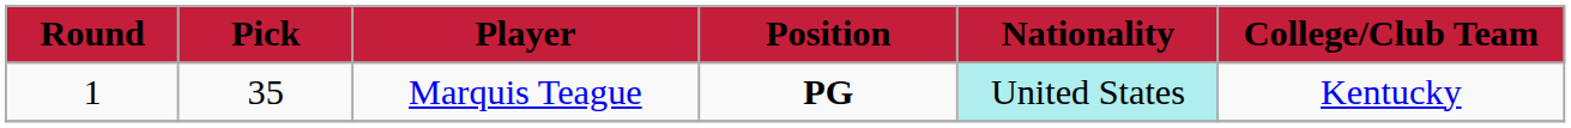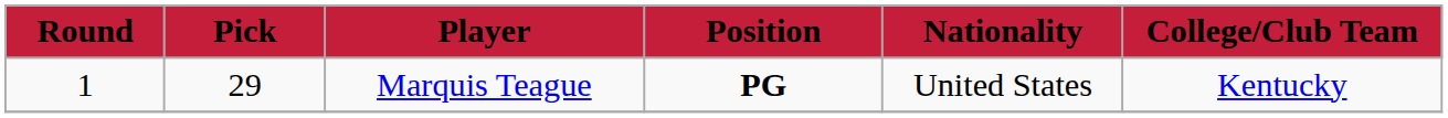Marquis Teague | Pick: 35 -> 29
Marquis Teague | Nationality: paleturquoise background -> no background
